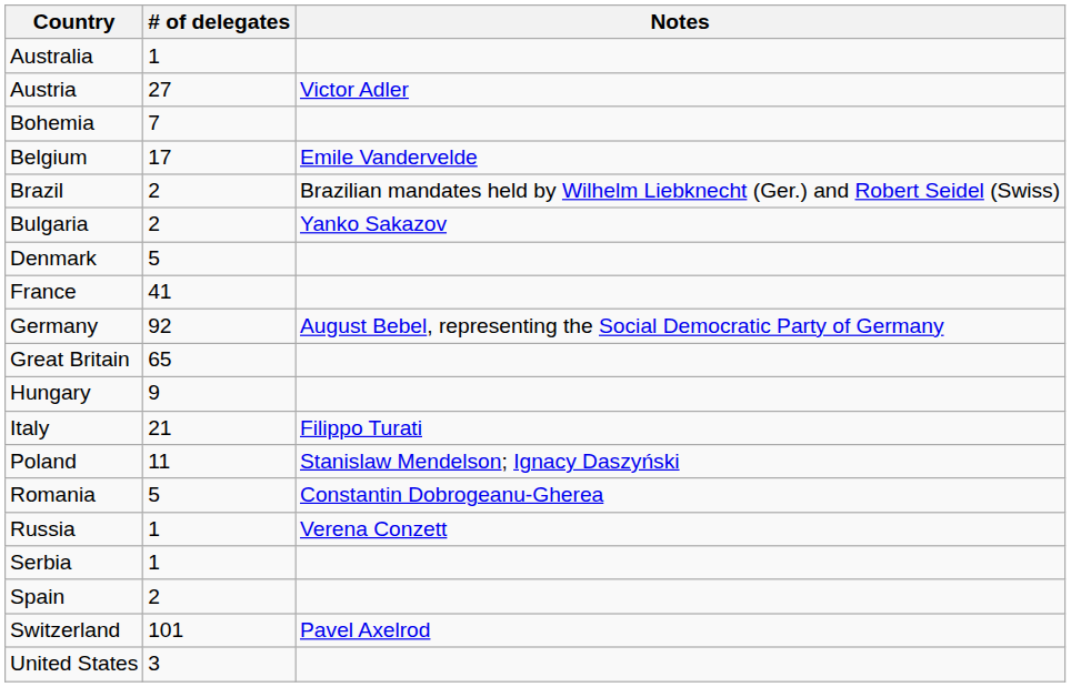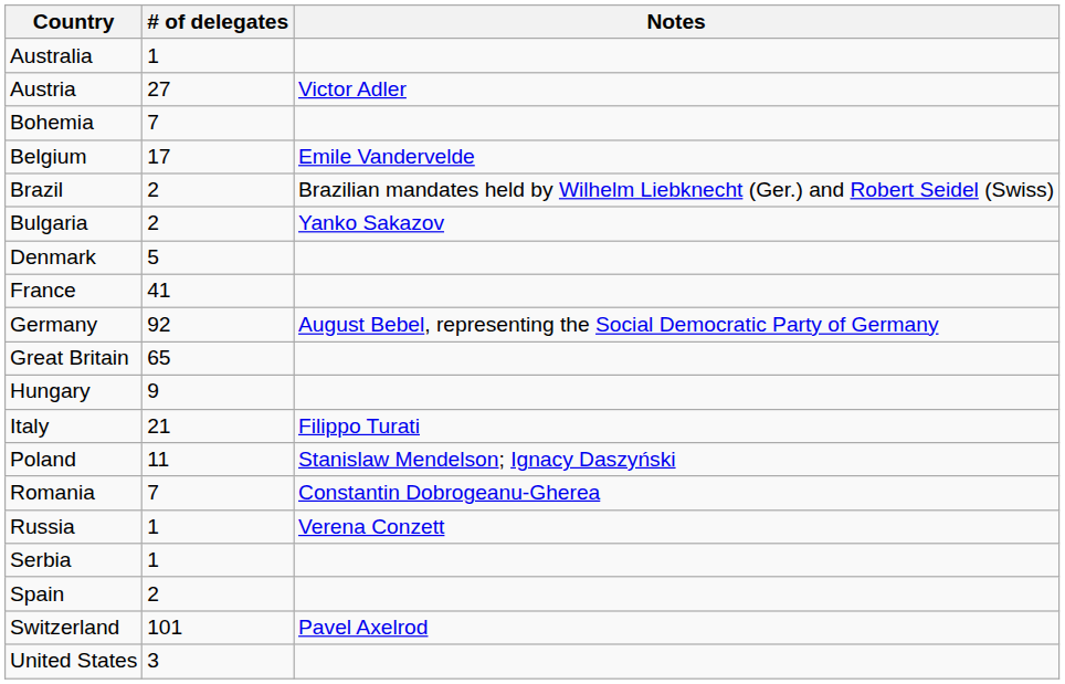Romania | # of delegates: 5 -> 7
